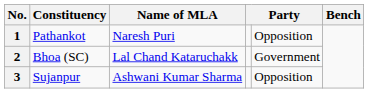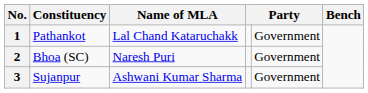1 | Name of MLA: Naresh Puri -> Lal Chand Kataruchakk
1 | column 5: Opposition -> Government
2 | Name of MLA: Lal Chand Kataruchakk -> Naresh Puri
3 | column 5: Opposition -> Government
